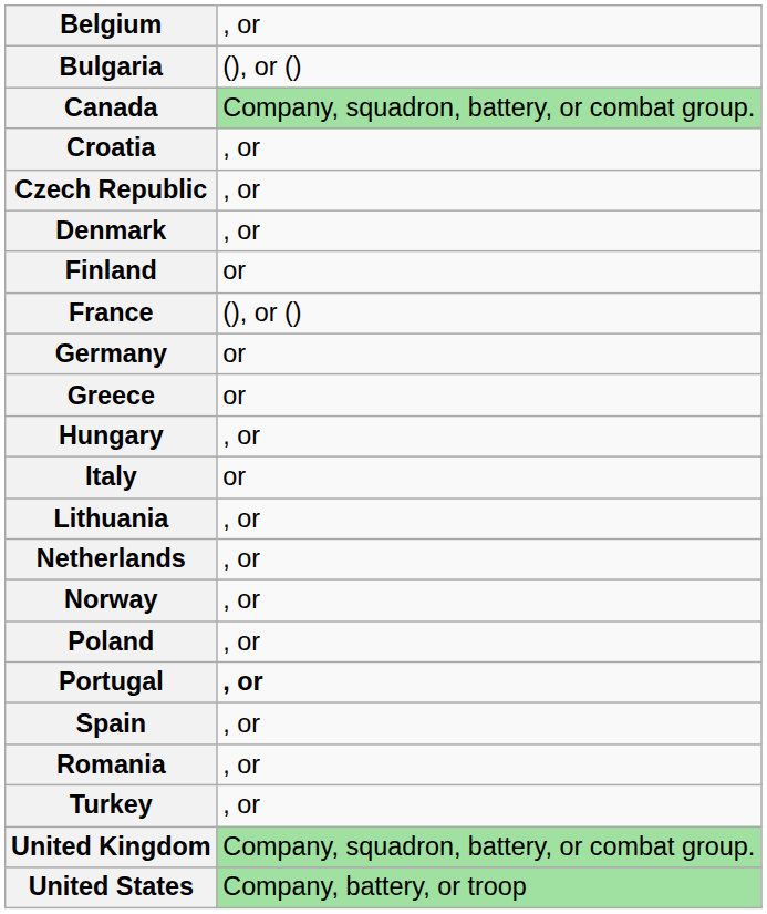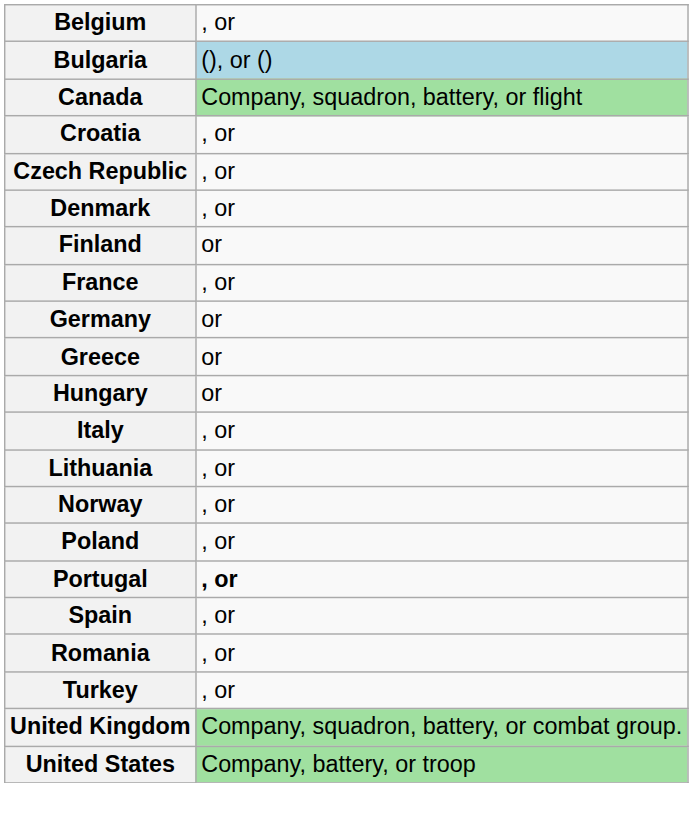Bulgaria | column 2: no background -> lightblue background
Canada | column 2: Company, squadron, battery, or combat group. -> Company, squadron, battery, or flight
France | column 2: (), or () -> , or
Hungary | column 2: , or -> or
Italy | column 2: or -> , or
- row: Netherlands | , or
